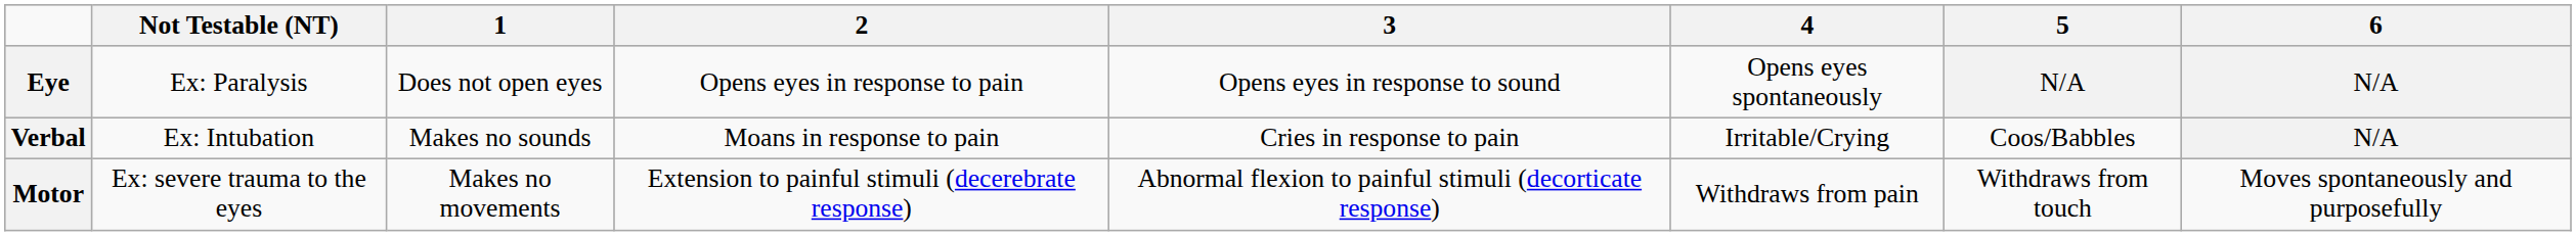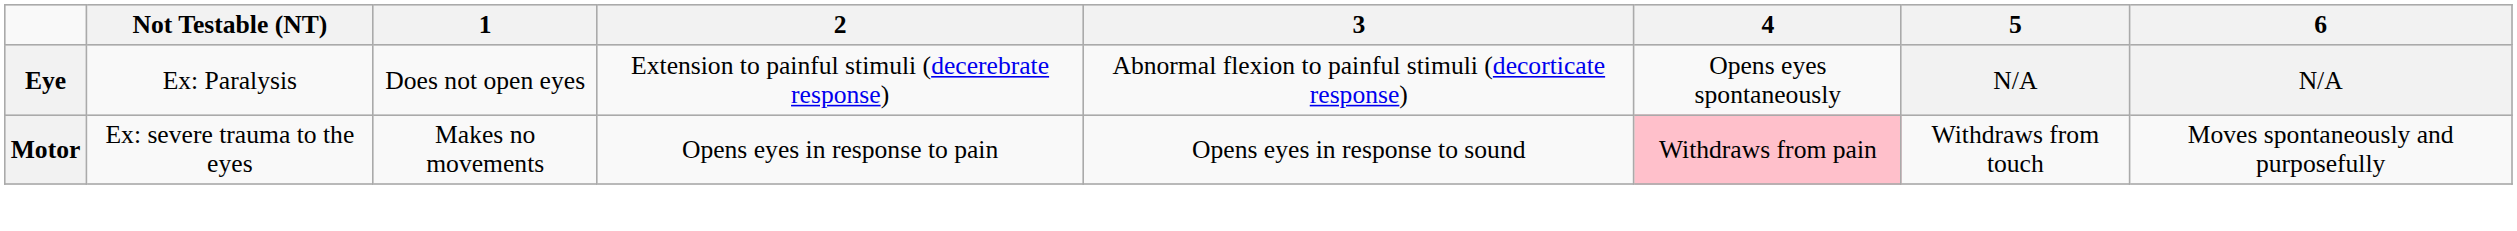Eye | 2: Opens eyes in response to pain -> Extension to painful stimuli (decerebrate response)
Eye | 3: Opens eyes in response to sound -> Abnormal flexion to painful stimuli (decorticate response)
- row: Verbal | Ex: Intubation | Makes no sounds | Moans in response to pain | Cries in response to pain | Irritable/Crying | Coos/Babbles | N/A
Motor | 2: Extension to painful stimuli (decerebrate response) -> Opens eyes in response to pain
Motor | 3: Abnormal flexion to painful stimuli (decorticate response) -> Opens eyes in response to sound
Motor | 4: no background -> pink background
